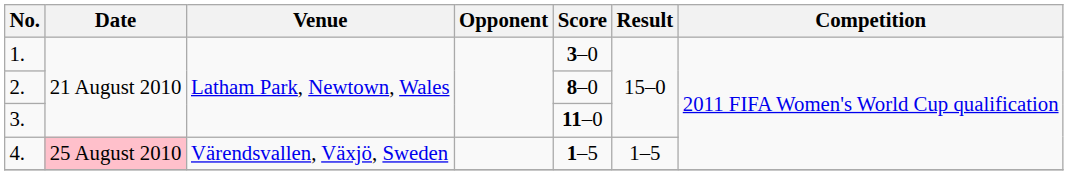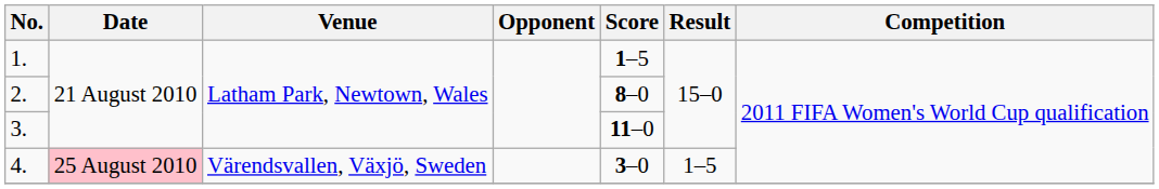1. | Score: 3–0 -> 1–5
4. | Score: 1–5 -> 3–0
